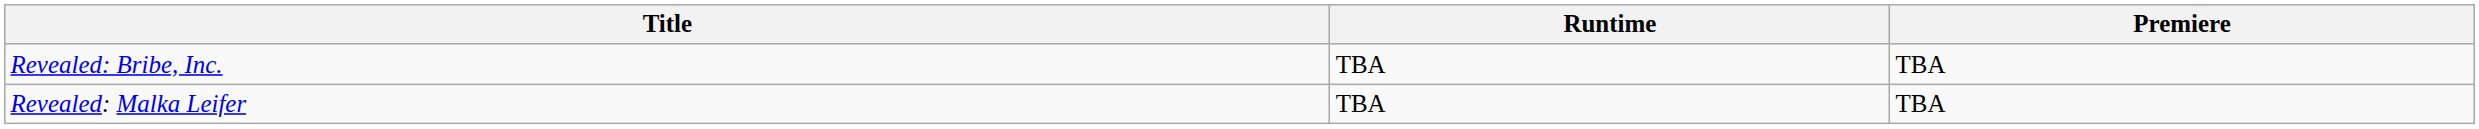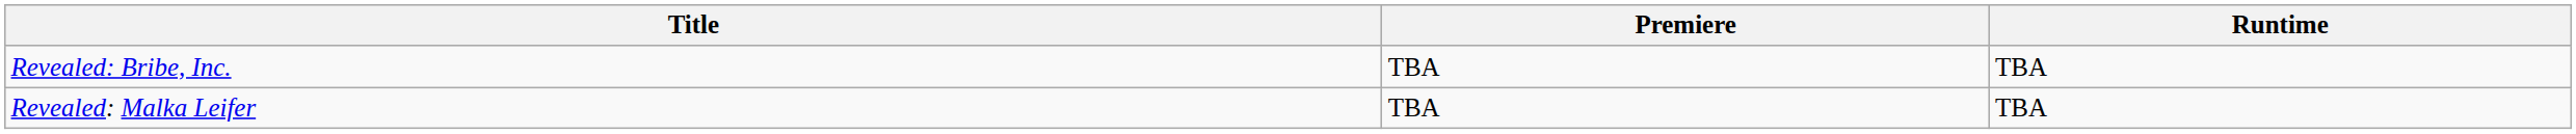columns swapped: Premiere <-> Runtime
